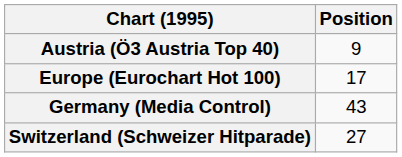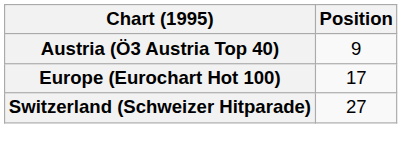- row: Germany (Media Control) | 43
